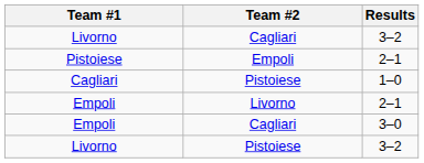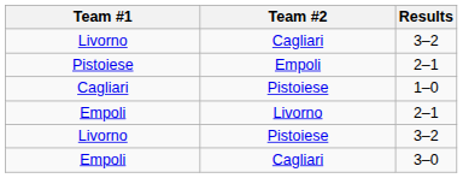rows swapped: Empoli / Cagliari <-> Livorno / Pistoiese
